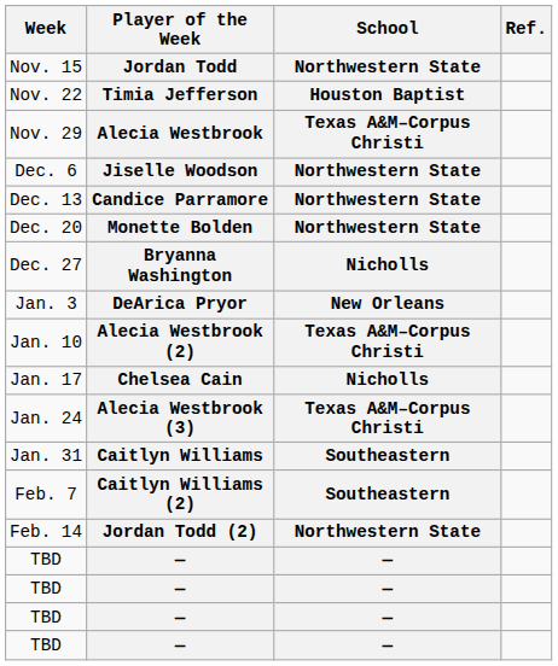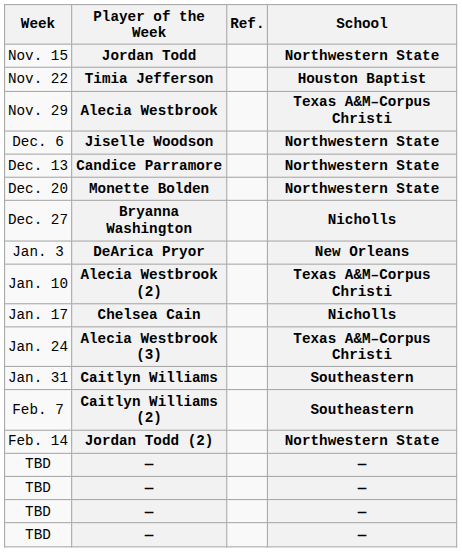columns swapped: School <-> Ref.
